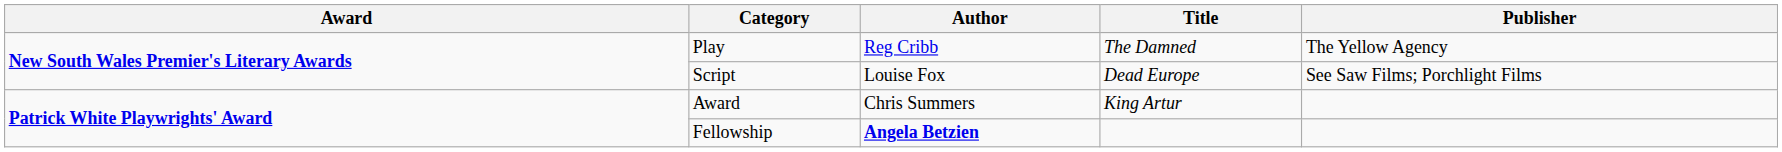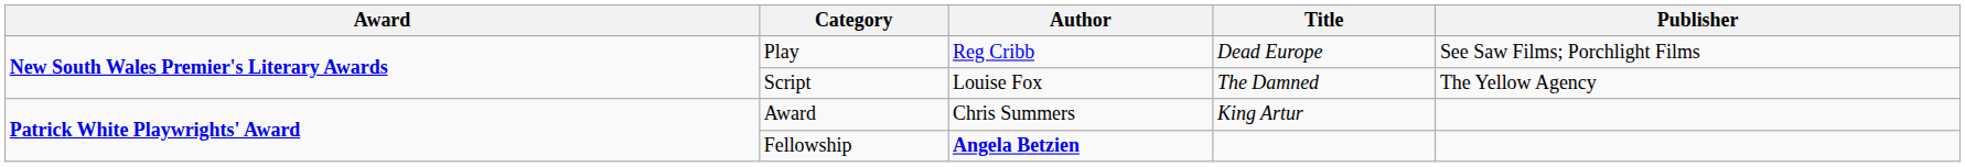Play | Title: The Damned -> Dead Europe
Play | Publisher: The Yellow Agency -> See Saw Films; Porchlight Films
Script | Title: Dead Europe -> The Damned
Script | Publisher: See Saw Films; Porchlight Films -> The Yellow Agency
